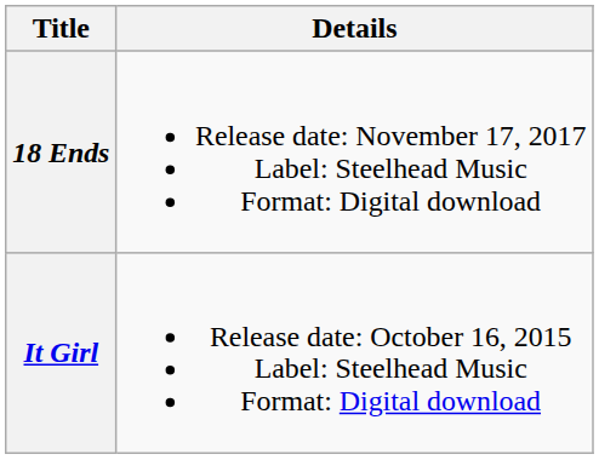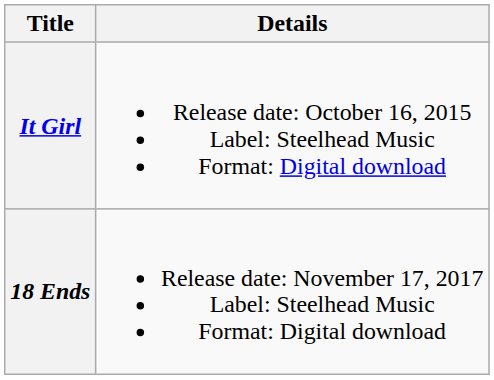rows swapped: It Girl <-> 18 Ends
